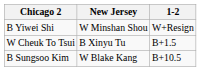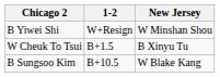columns swapped: 1-2 <-> New Jersey
